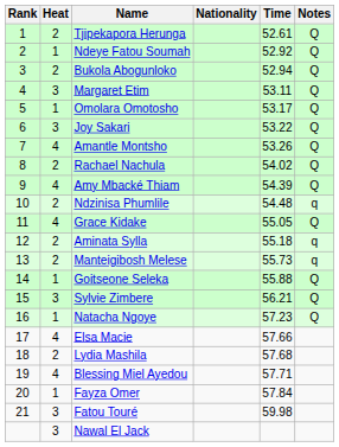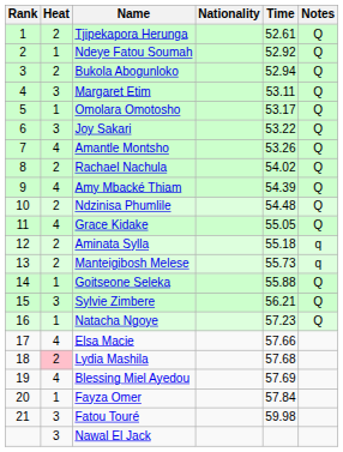Ndzinisa Phumlile | Notes: q -> Q
Lydia Mashila | Heat: no background -> pink background
Blessing Miel Ayedou | Time: 57.71 -> 57.69
